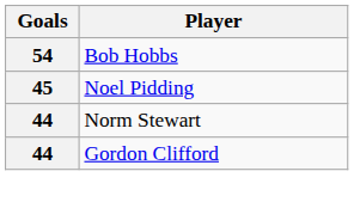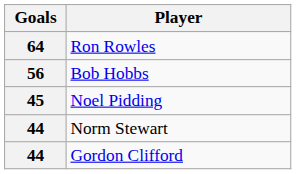+ row: 64 | Ron Rowles
Bob Hobbs | Goals: 54 -> 56
